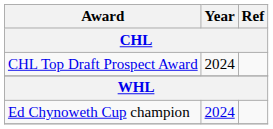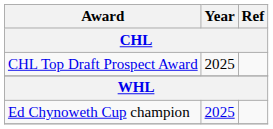CHL Top Draft Prospect Award | Year: 2024 -> 2025
Ed Chynoweth Cup champion | Year: 2024 -> 2025
